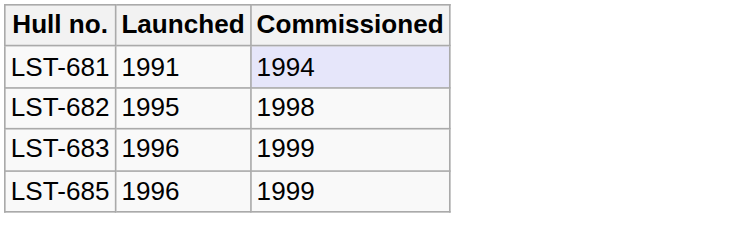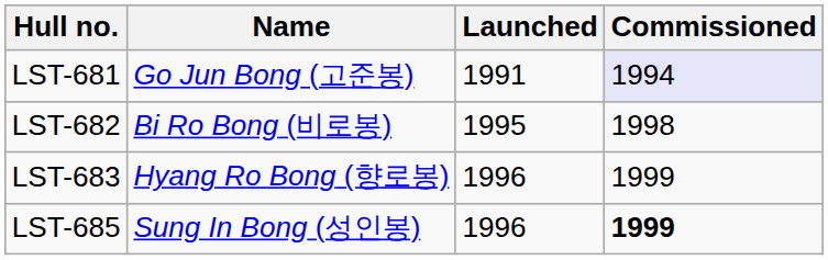+ column: Name | Go Jun Bong (고준봉) | Bi Ro Bong (비로봉) | Hyang Ro Bong (향로봉) | Sung In Bong (성인봉)
LST-685 | Commissioned: normal -> bold
